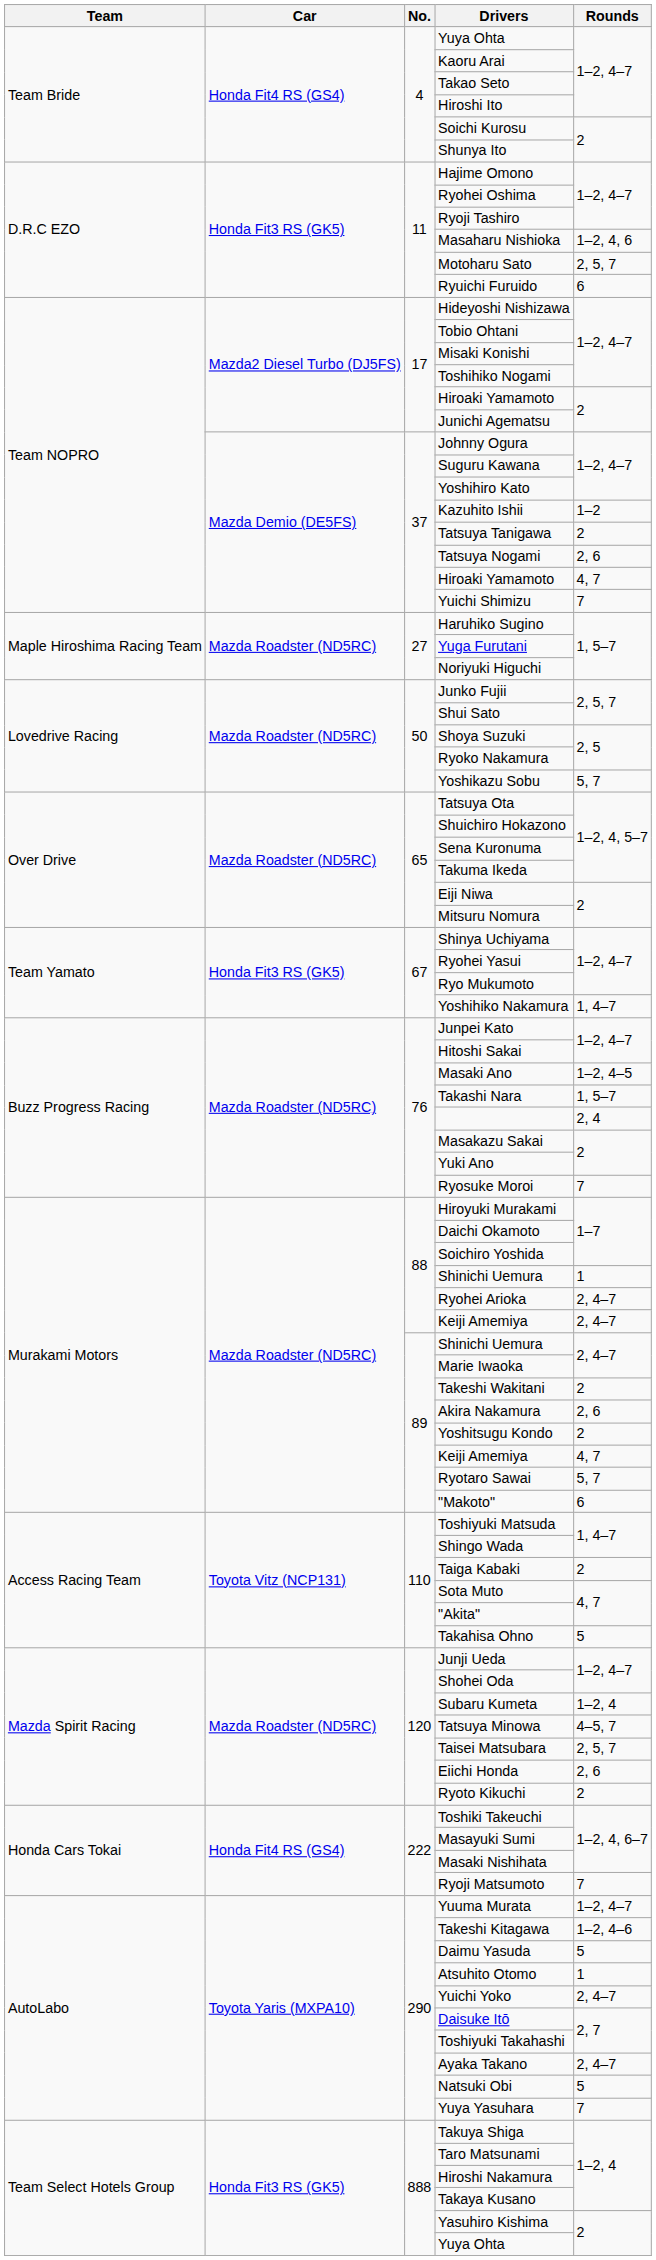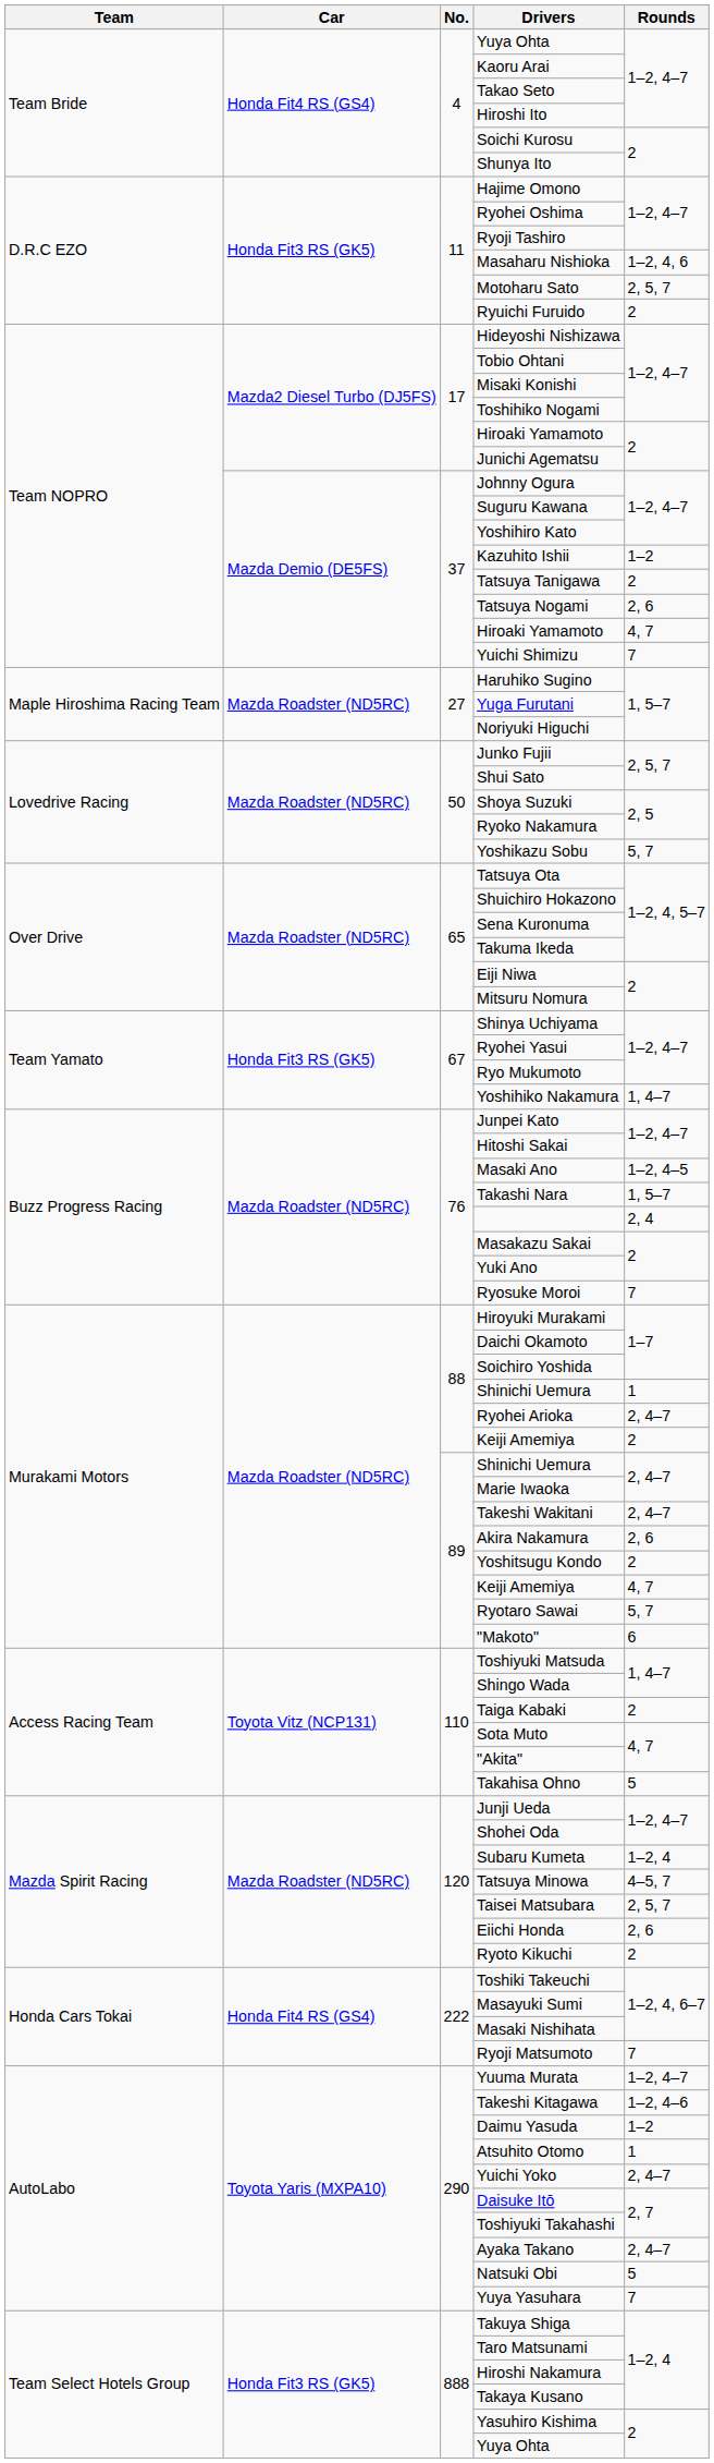Ryuichi Furuido | Rounds: 6 -> 2
88 / Keiji Amemiya | Rounds: 2, 4–7 -> 2
Takeshi Wakitani | Rounds: 2 -> 2, 4–7
Daimu Yasuda | Rounds: 5 -> 1–2
